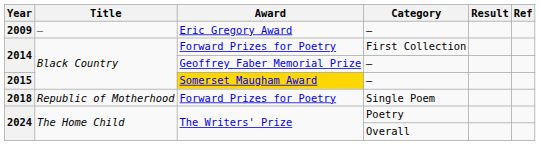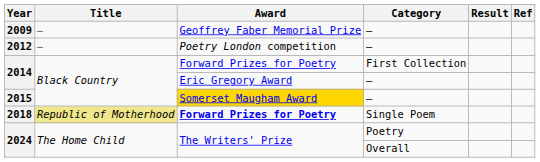2009 | Award: Eric Gregory Award -> Geoffrey Faber Memorial Prize
+ row: 2012 | — | Poetry London competition | —
2014 / — | Award: Geoffrey Faber Memorial Prize -> Eric Gregory Award
2018 | Title: no background -> khaki background
2018 | Award: normal -> bold
